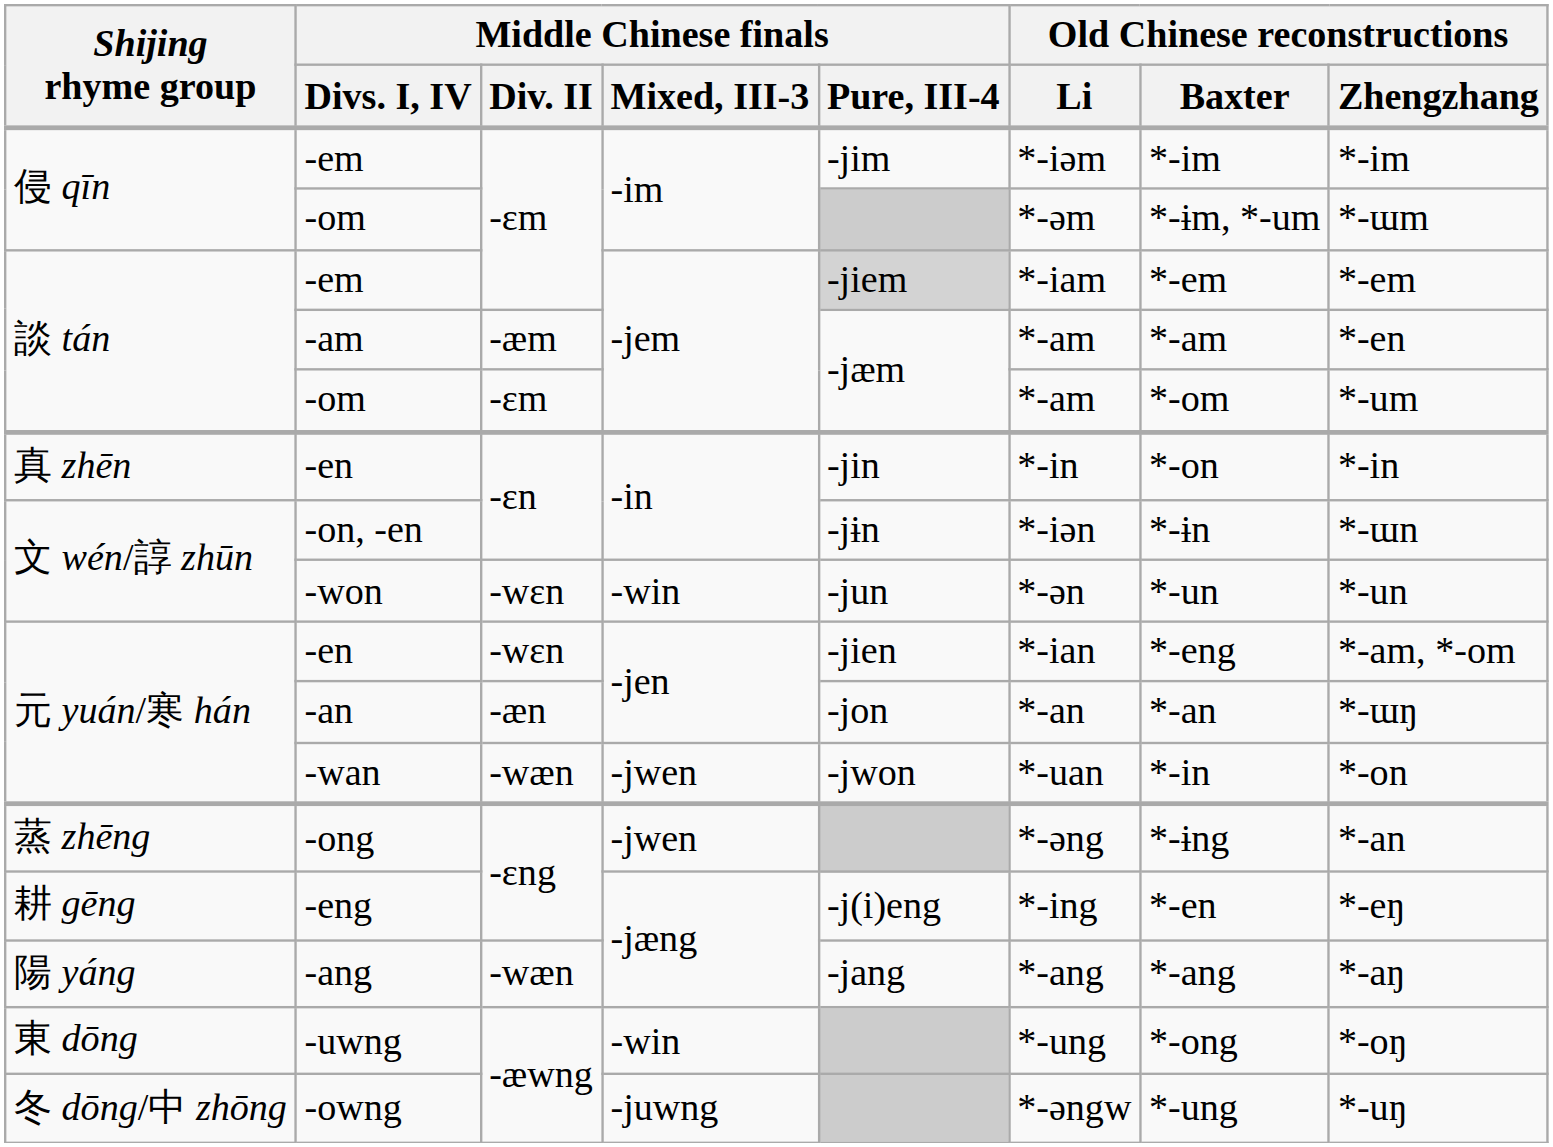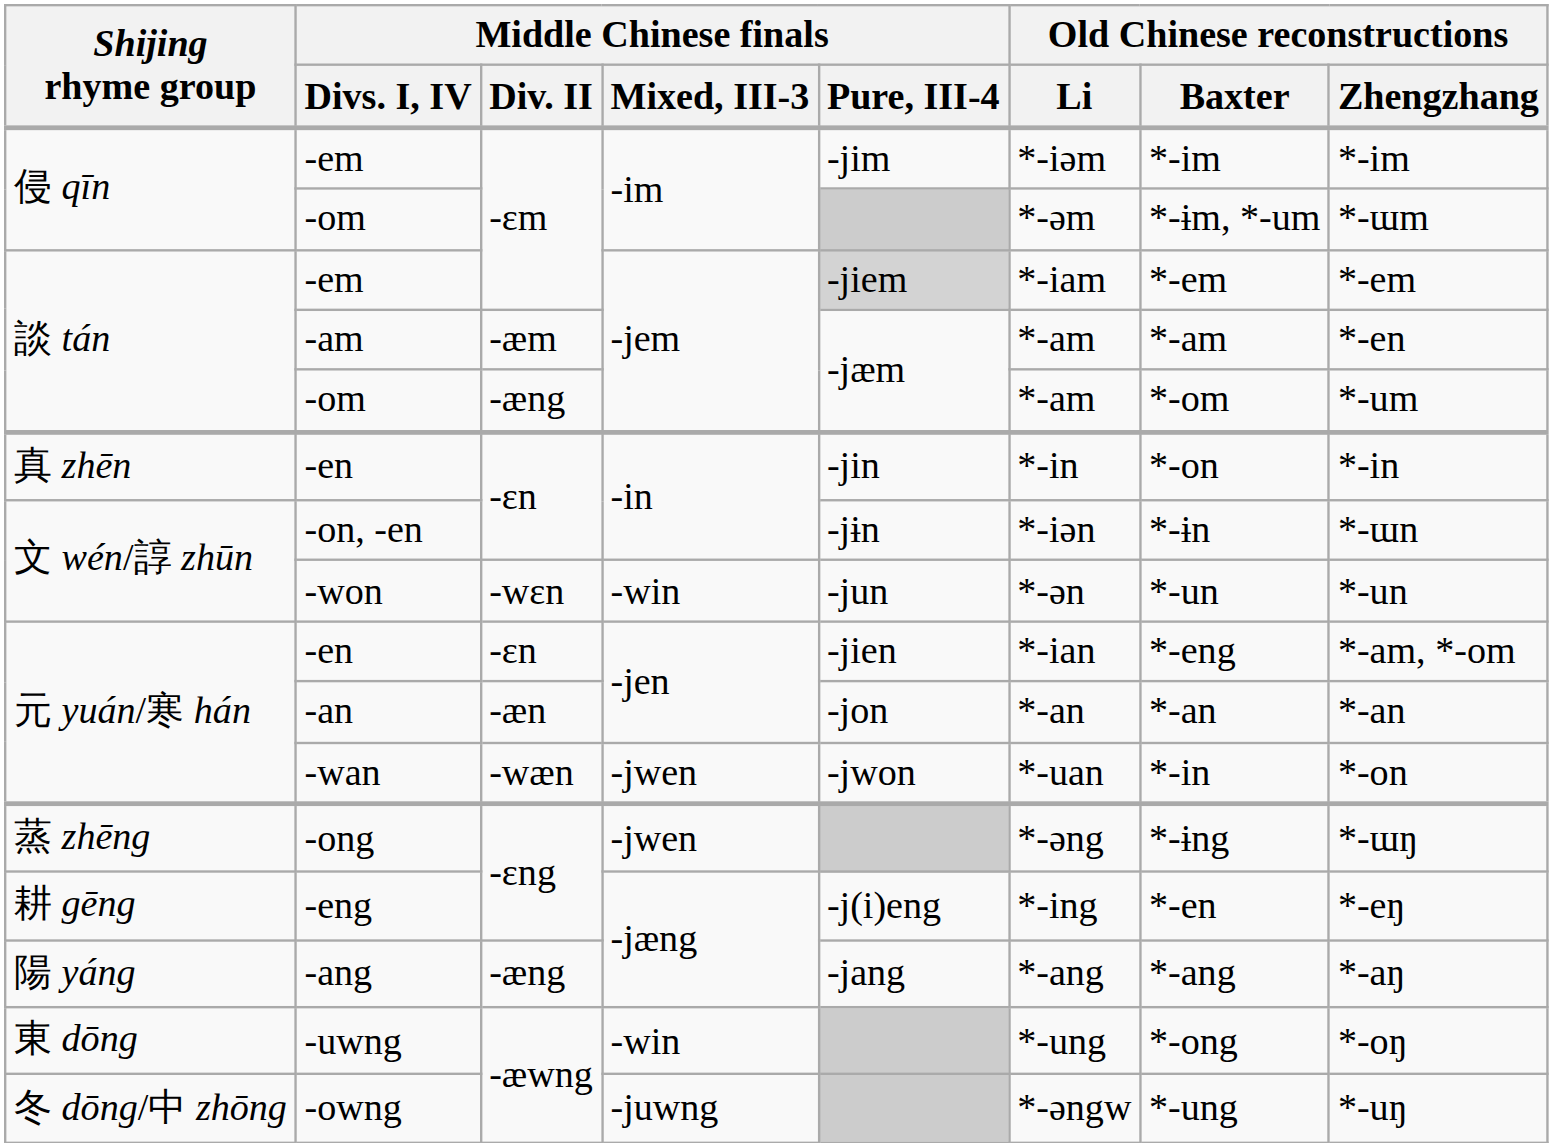談 tán / -om | Middle Chinese finals / Div. II: -ɛm -> -æng
元 yuán/寒 hán / -en | Middle Chinese finals / Div. II: -wɛn -> -ɛn
-an | Old Chinese reconstructions / Zhengzhang: *-ɯŋ -> *-an
-ong | Old Chinese reconstructions / Zhengzhang: *-an -> *-ɯŋ
-ang | Middle Chinese finals / Div. II: -wæn -> -æng
